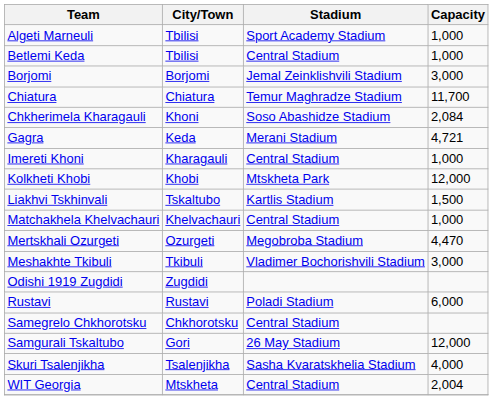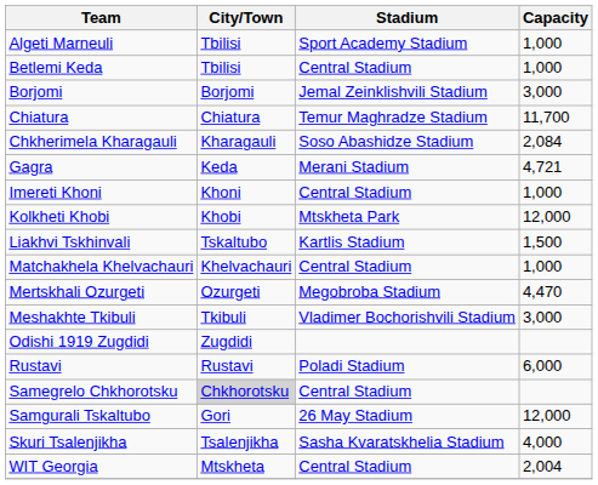Chkherimela Kharagauli | City/Town: Khoni -> Kharagauli
Imereti Khoni | City/Town: Kharagauli -> Khoni
Samegrelo Chkhorotsku | City/Town: no background -> lightgrey background
